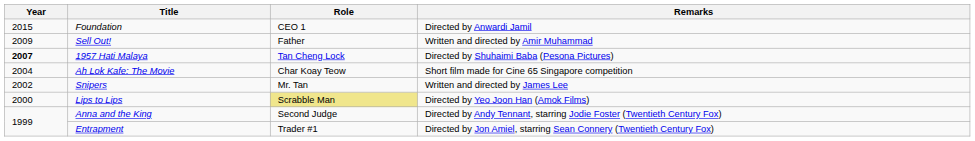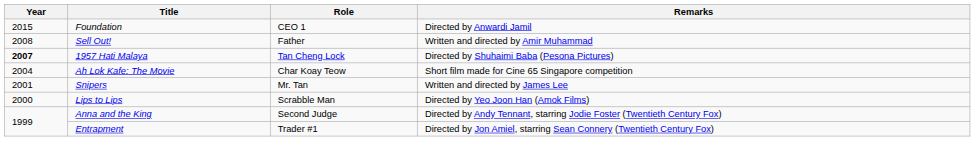Sell Out! | Year: 2009 -> 2008
Snipers | Year: 2002 -> 2001
Lips to Lips | Role: khaki background -> no background
